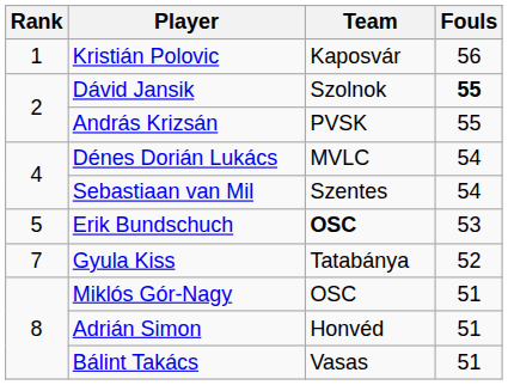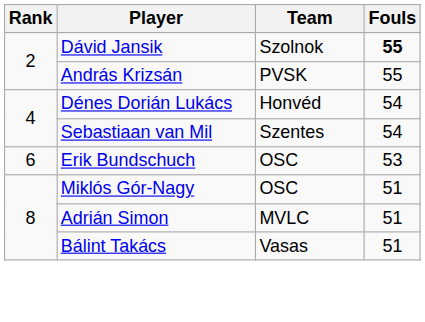- row: 1 | Kristián Polovic | Kaposvár | 56
Dénes Dorián Lukács | Team: MVLC -> Honvéd
Erik Bundschuch | Rank: 5 -> 6
Erik Bundschuch | Team: bold -> normal
- row: 7 | Gyula Kiss | Tatabánya | 52
Adrián Simon | Team: Honvéd -> MVLC
